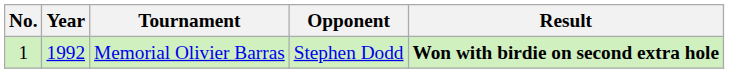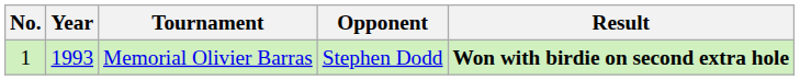Memorial Olivier Barras | Year: 1992 -> 1993
